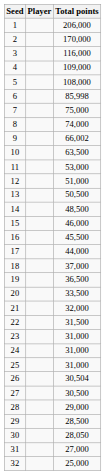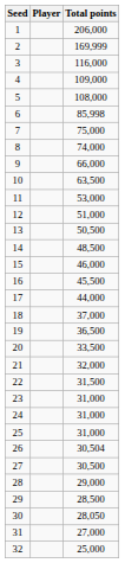2 | Total points: 170,000 -> 169,999
9 | Total points: 66,002 -> 66,000
